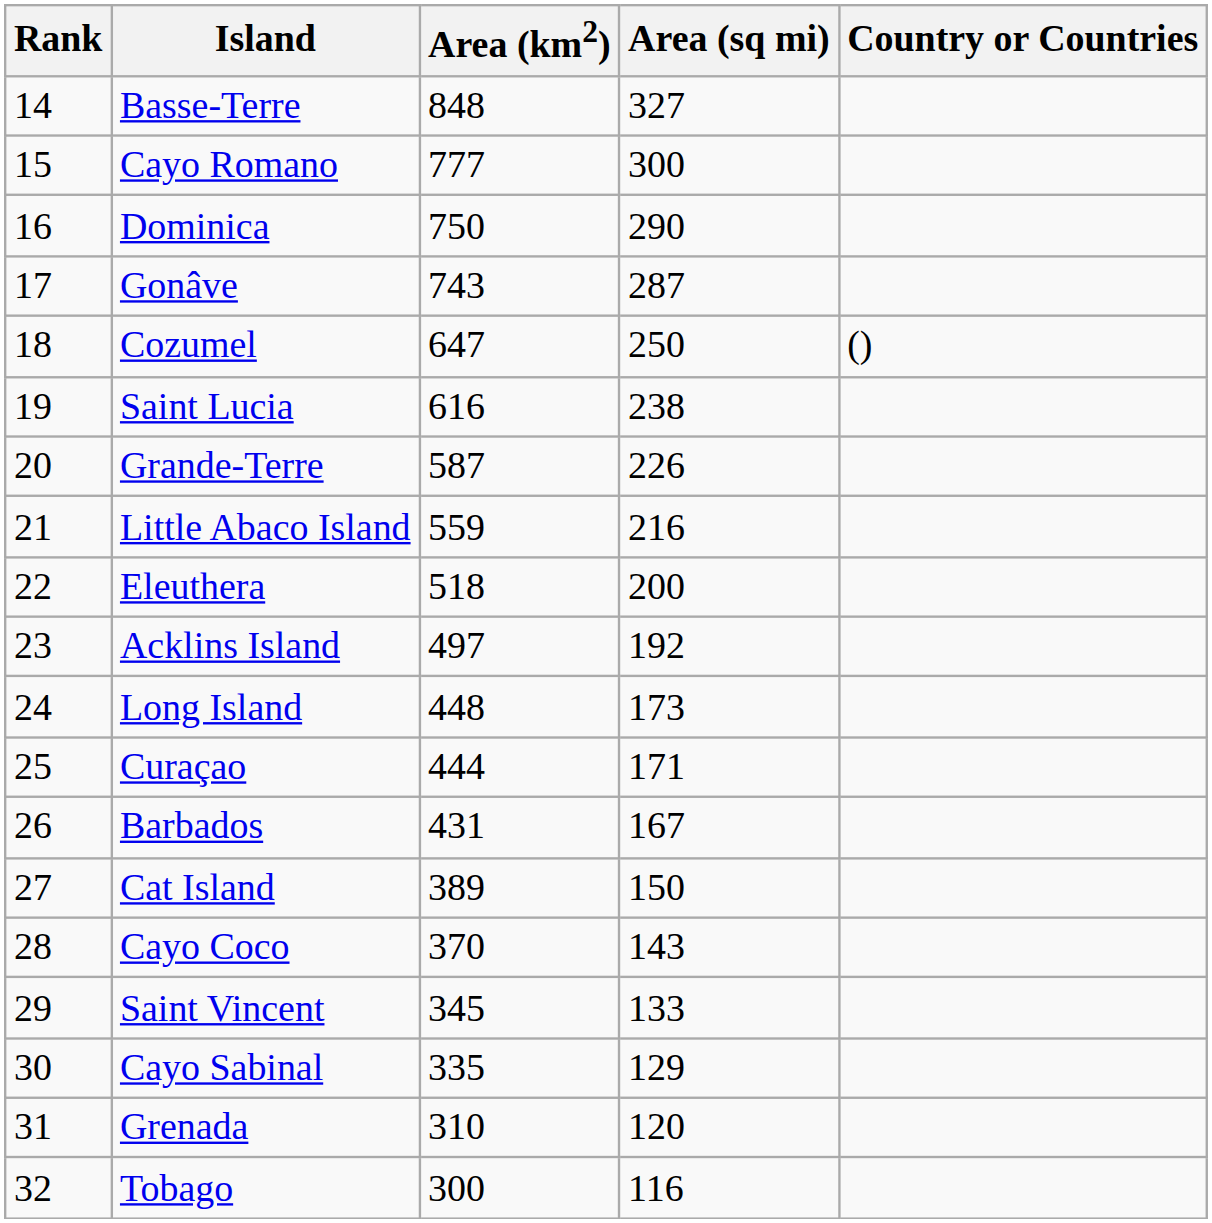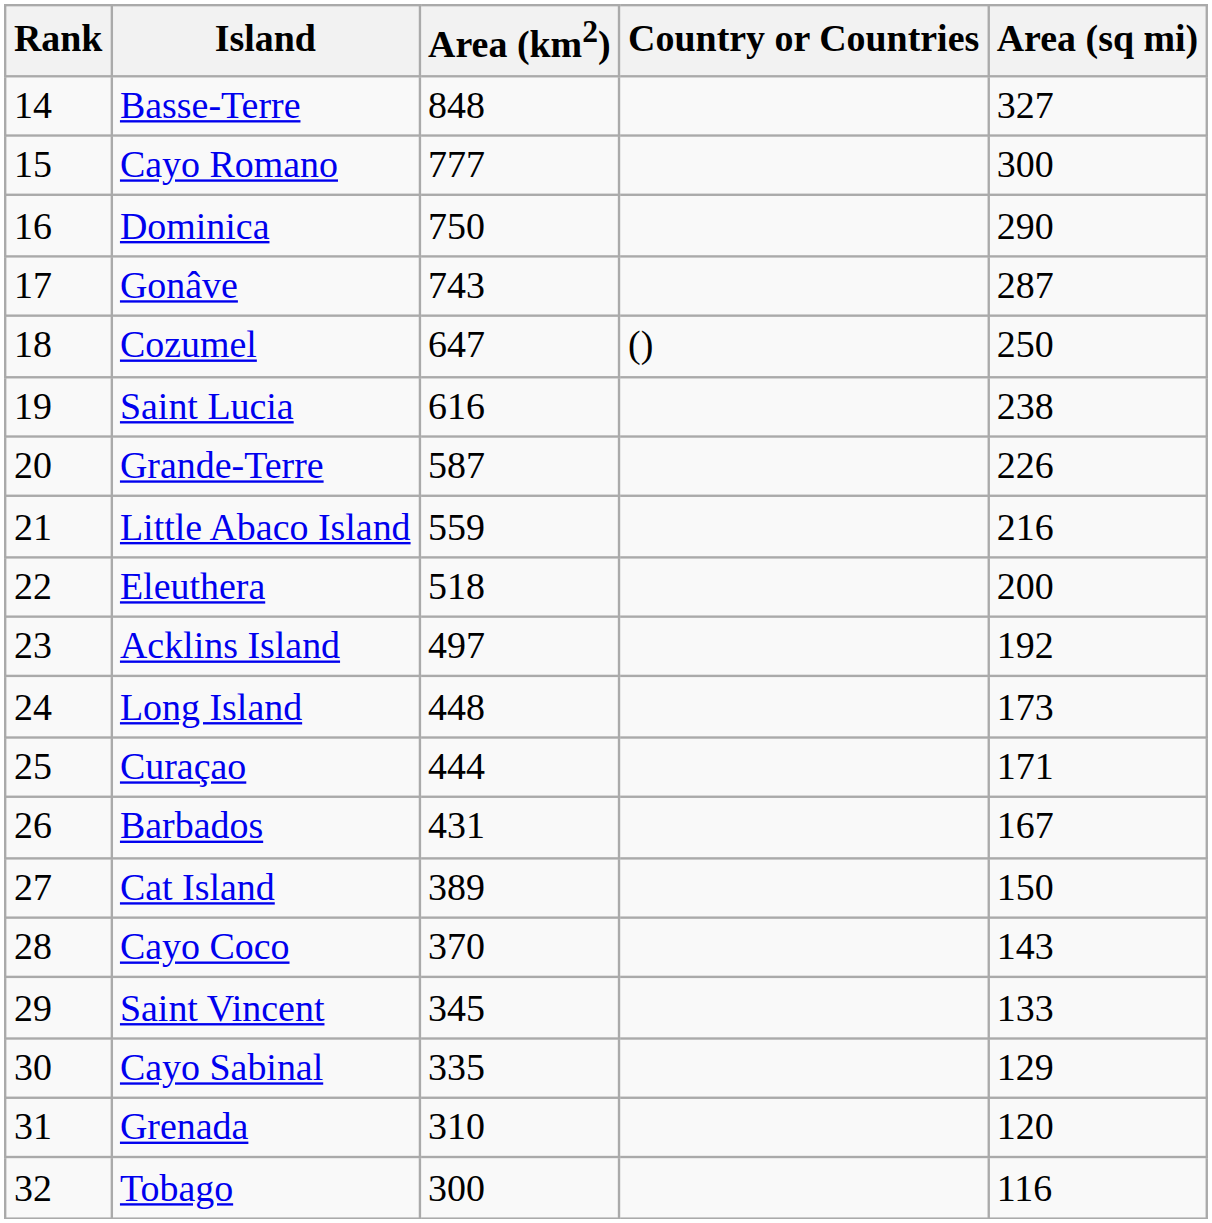columns swapped: Area (sq mi) <-> Country or Countries
